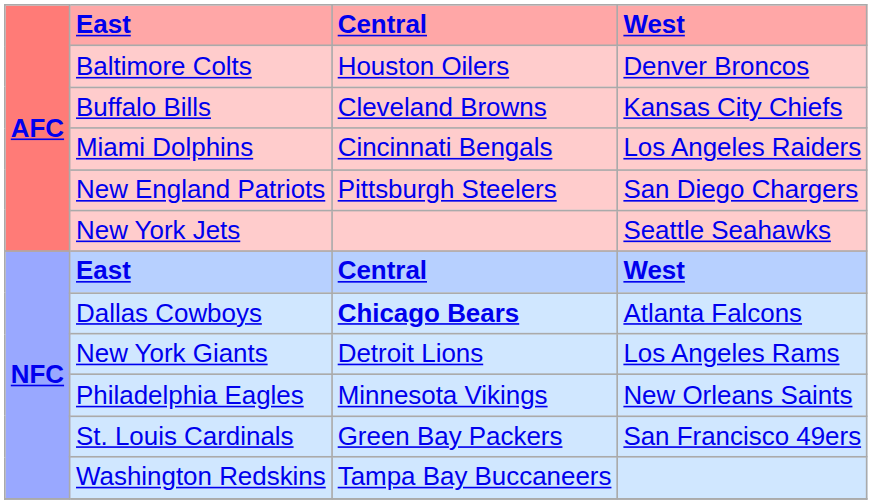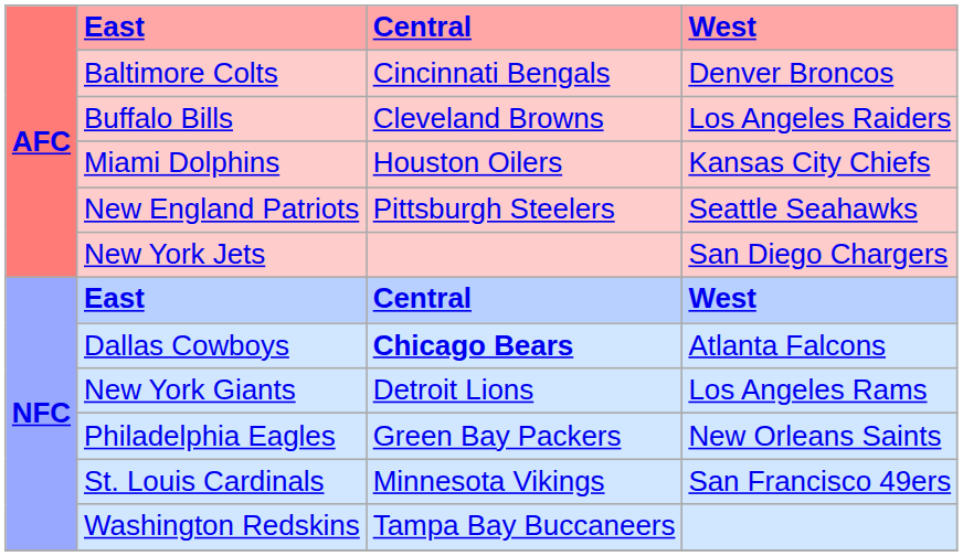Baltimore Colts | Central: Houston Oilers -> Cincinnati Bengals
Buffalo Bills | West: Kansas City Chiefs -> Los Angeles Raiders
Miami Dolphins | Central: Cincinnati Bengals -> Houston Oilers
Miami Dolphins | West: Los Angeles Raiders -> Kansas City Chiefs
New England Patriots | West: San Diego Chargers -> Seattle Seahawks
New York Jets | West: Seattle Seahawks -> San Diego Chargers
Philadelphia Eagles | Central: Minnesota Vikings -> Green Bay Packers
St. Louis Cardinals | Central: Green Bay Packers -> Minnesota Vikings
